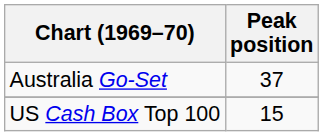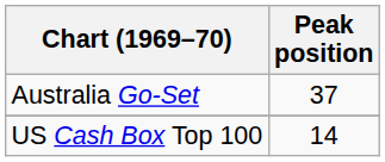US Cash Box Top 100 | Peak position: 15 -> 14
